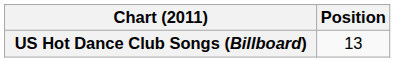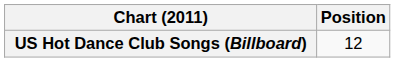US Hot Dance Club Songs (Billboard) | Position: 13 -> 12
